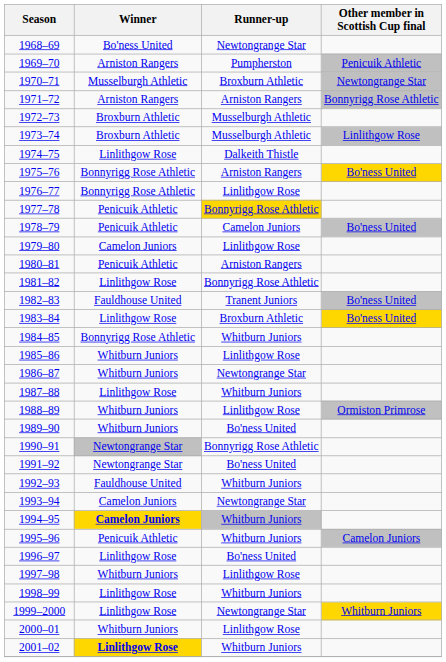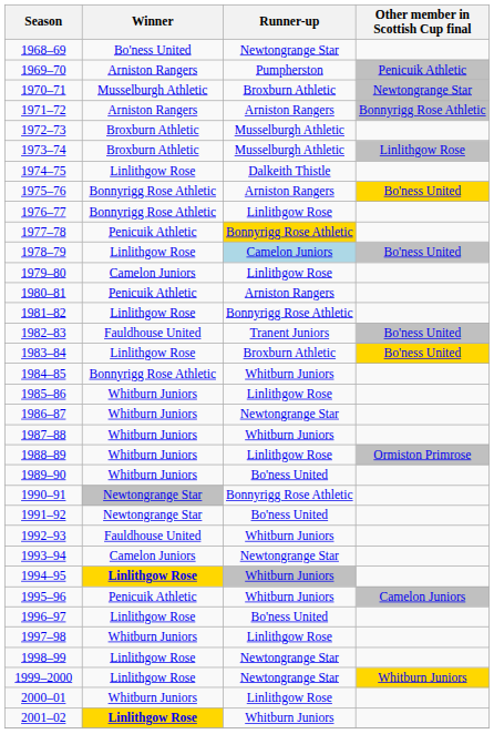1978–79 | Winner: Penicuik Athletic -> Linlithgow Rose
1978–79 | Runner-up: no background -> lightblue background
1987–88 | Winner: Linlithgow Rose -> Whitburn Juniors
1994–95 | Winner: Camelon Juniors -> Linlithgow Rose
1998–99 | Runner-up: Whitburn Juniors -> Newtongrange Star
